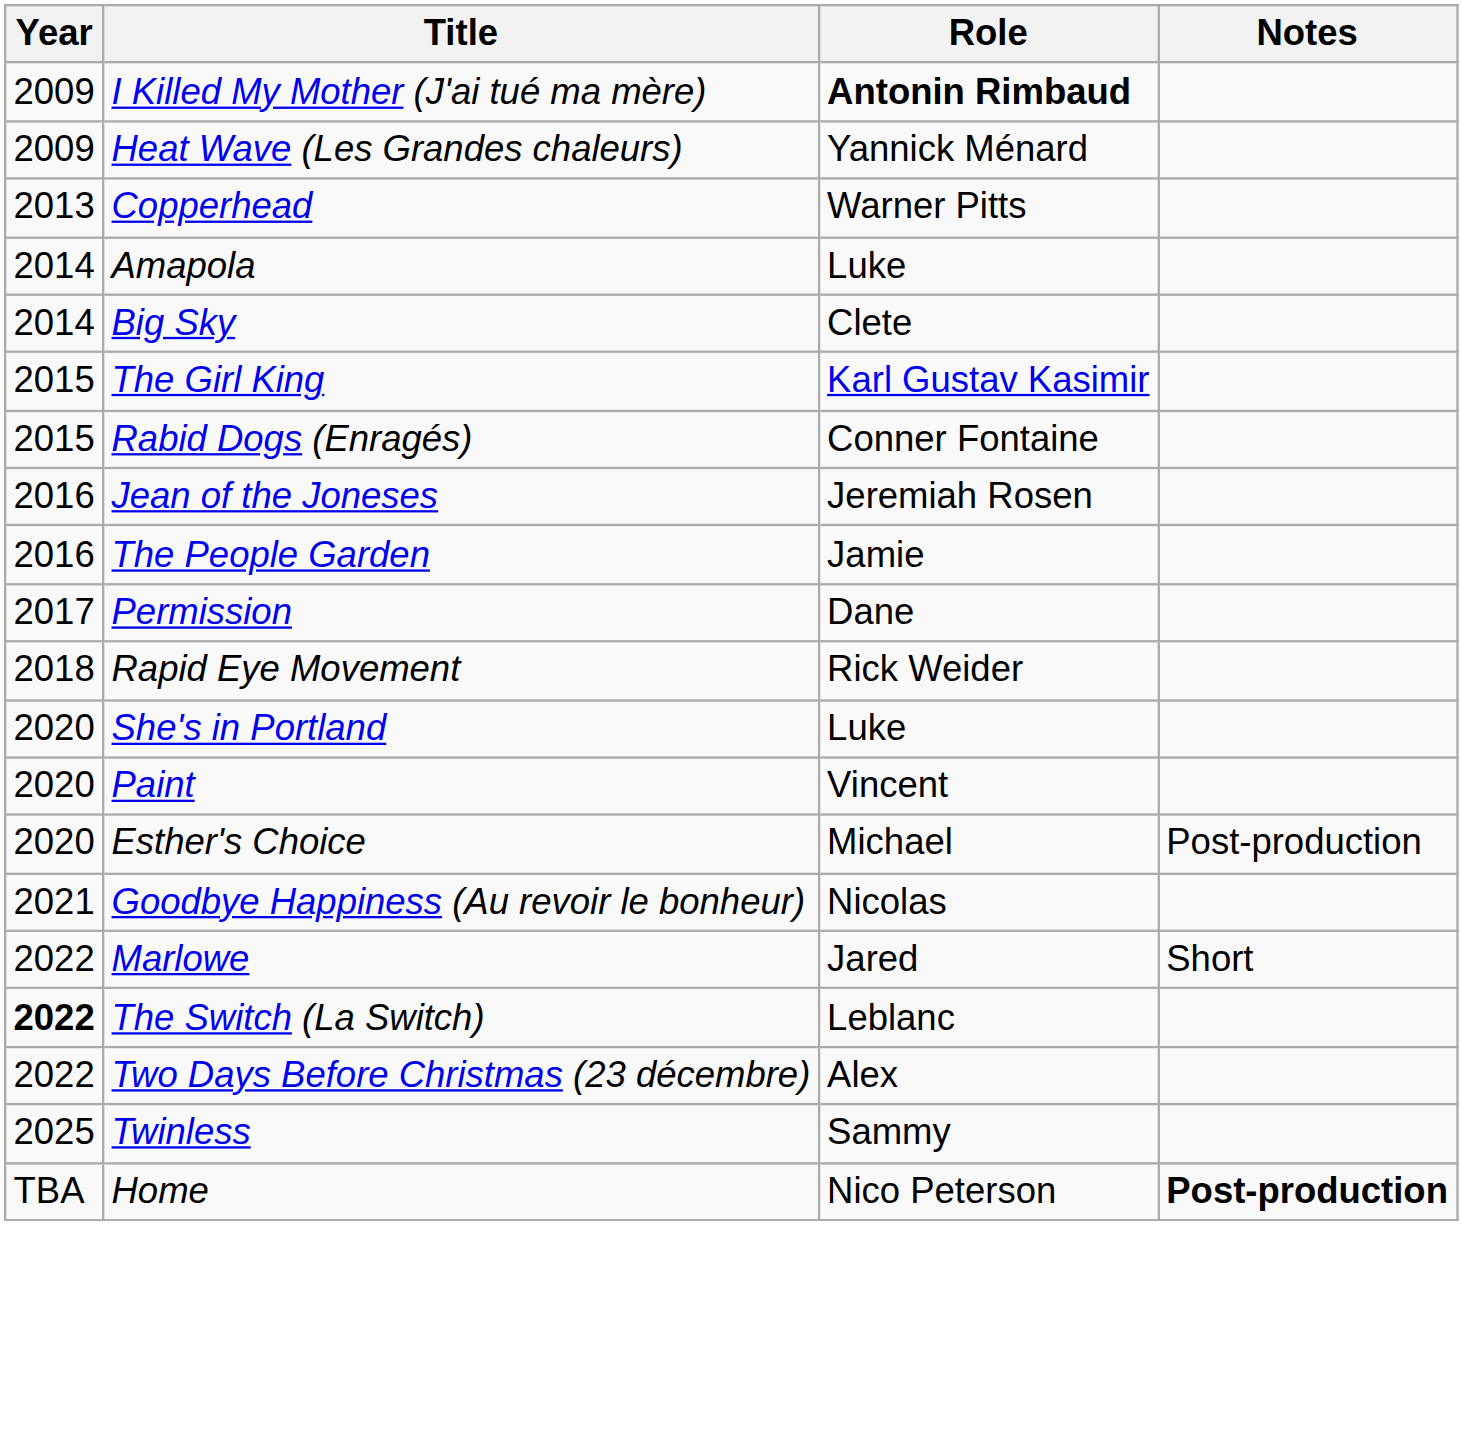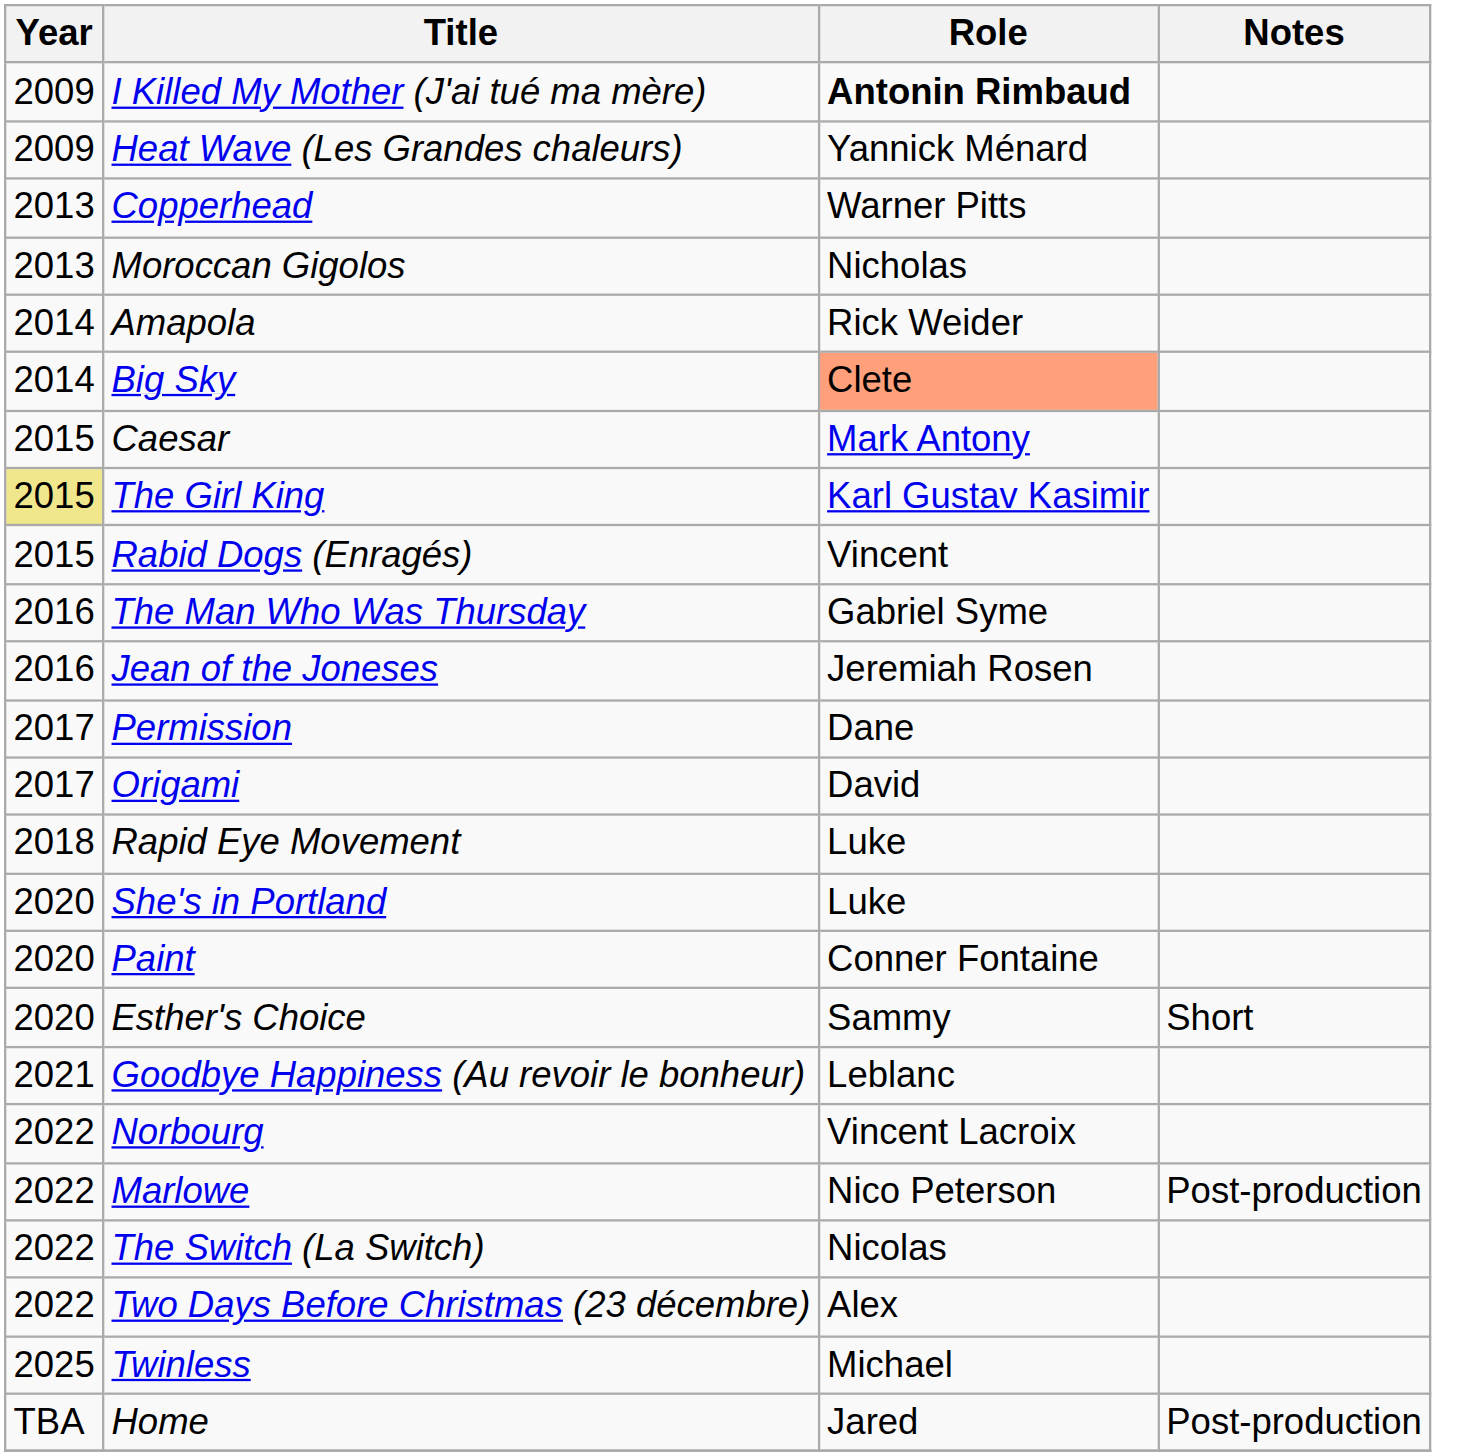+ row: 2013 | Moroccan Gigolos | Nicholas
Amapola | Role: Luke -> Rick Weider
Big Sky | Role: no background -> lightsalmon background
+ row: 2015 | Caesar | Mark Antony
The Girl King | Year: no background -> khaki background
Rabid Dogs (Enragés) | Role: Conner Fontaine -> Vincent
+ row: 2016 | The Man Who Was Thursday | Gabriel Syme
- row: 2016 | The People Garden | Jamie
+ row: 2017 | Origami | David
Rapid Eye Movement | Role: Rick Weider -> Luke
Paint | Role: Vincent -> Conner Fontaine
Esther's Choice | Role: Michael -> Sammy
Esther's Choice | Notes: Post-production -> Short
Goodbye Happiness (Au revoir le bonheur) | Role: Nicolas -> Leblanc
+ row: 2022 | Norbourg | Vincent Lacroix
Marlowe | Role: Jared -> Nico Peterson
Marlowe | Notes: Short -> Post-production
The Switch (La Switch) | Year: bold -> normal
The Switch (La Switch) | Role: Leblanc -> Nicolas
Twinless | Role: Sammy -> Michael
Home | Role: Nico Peterson -> Jared
Home | Notes: bold -> normal
